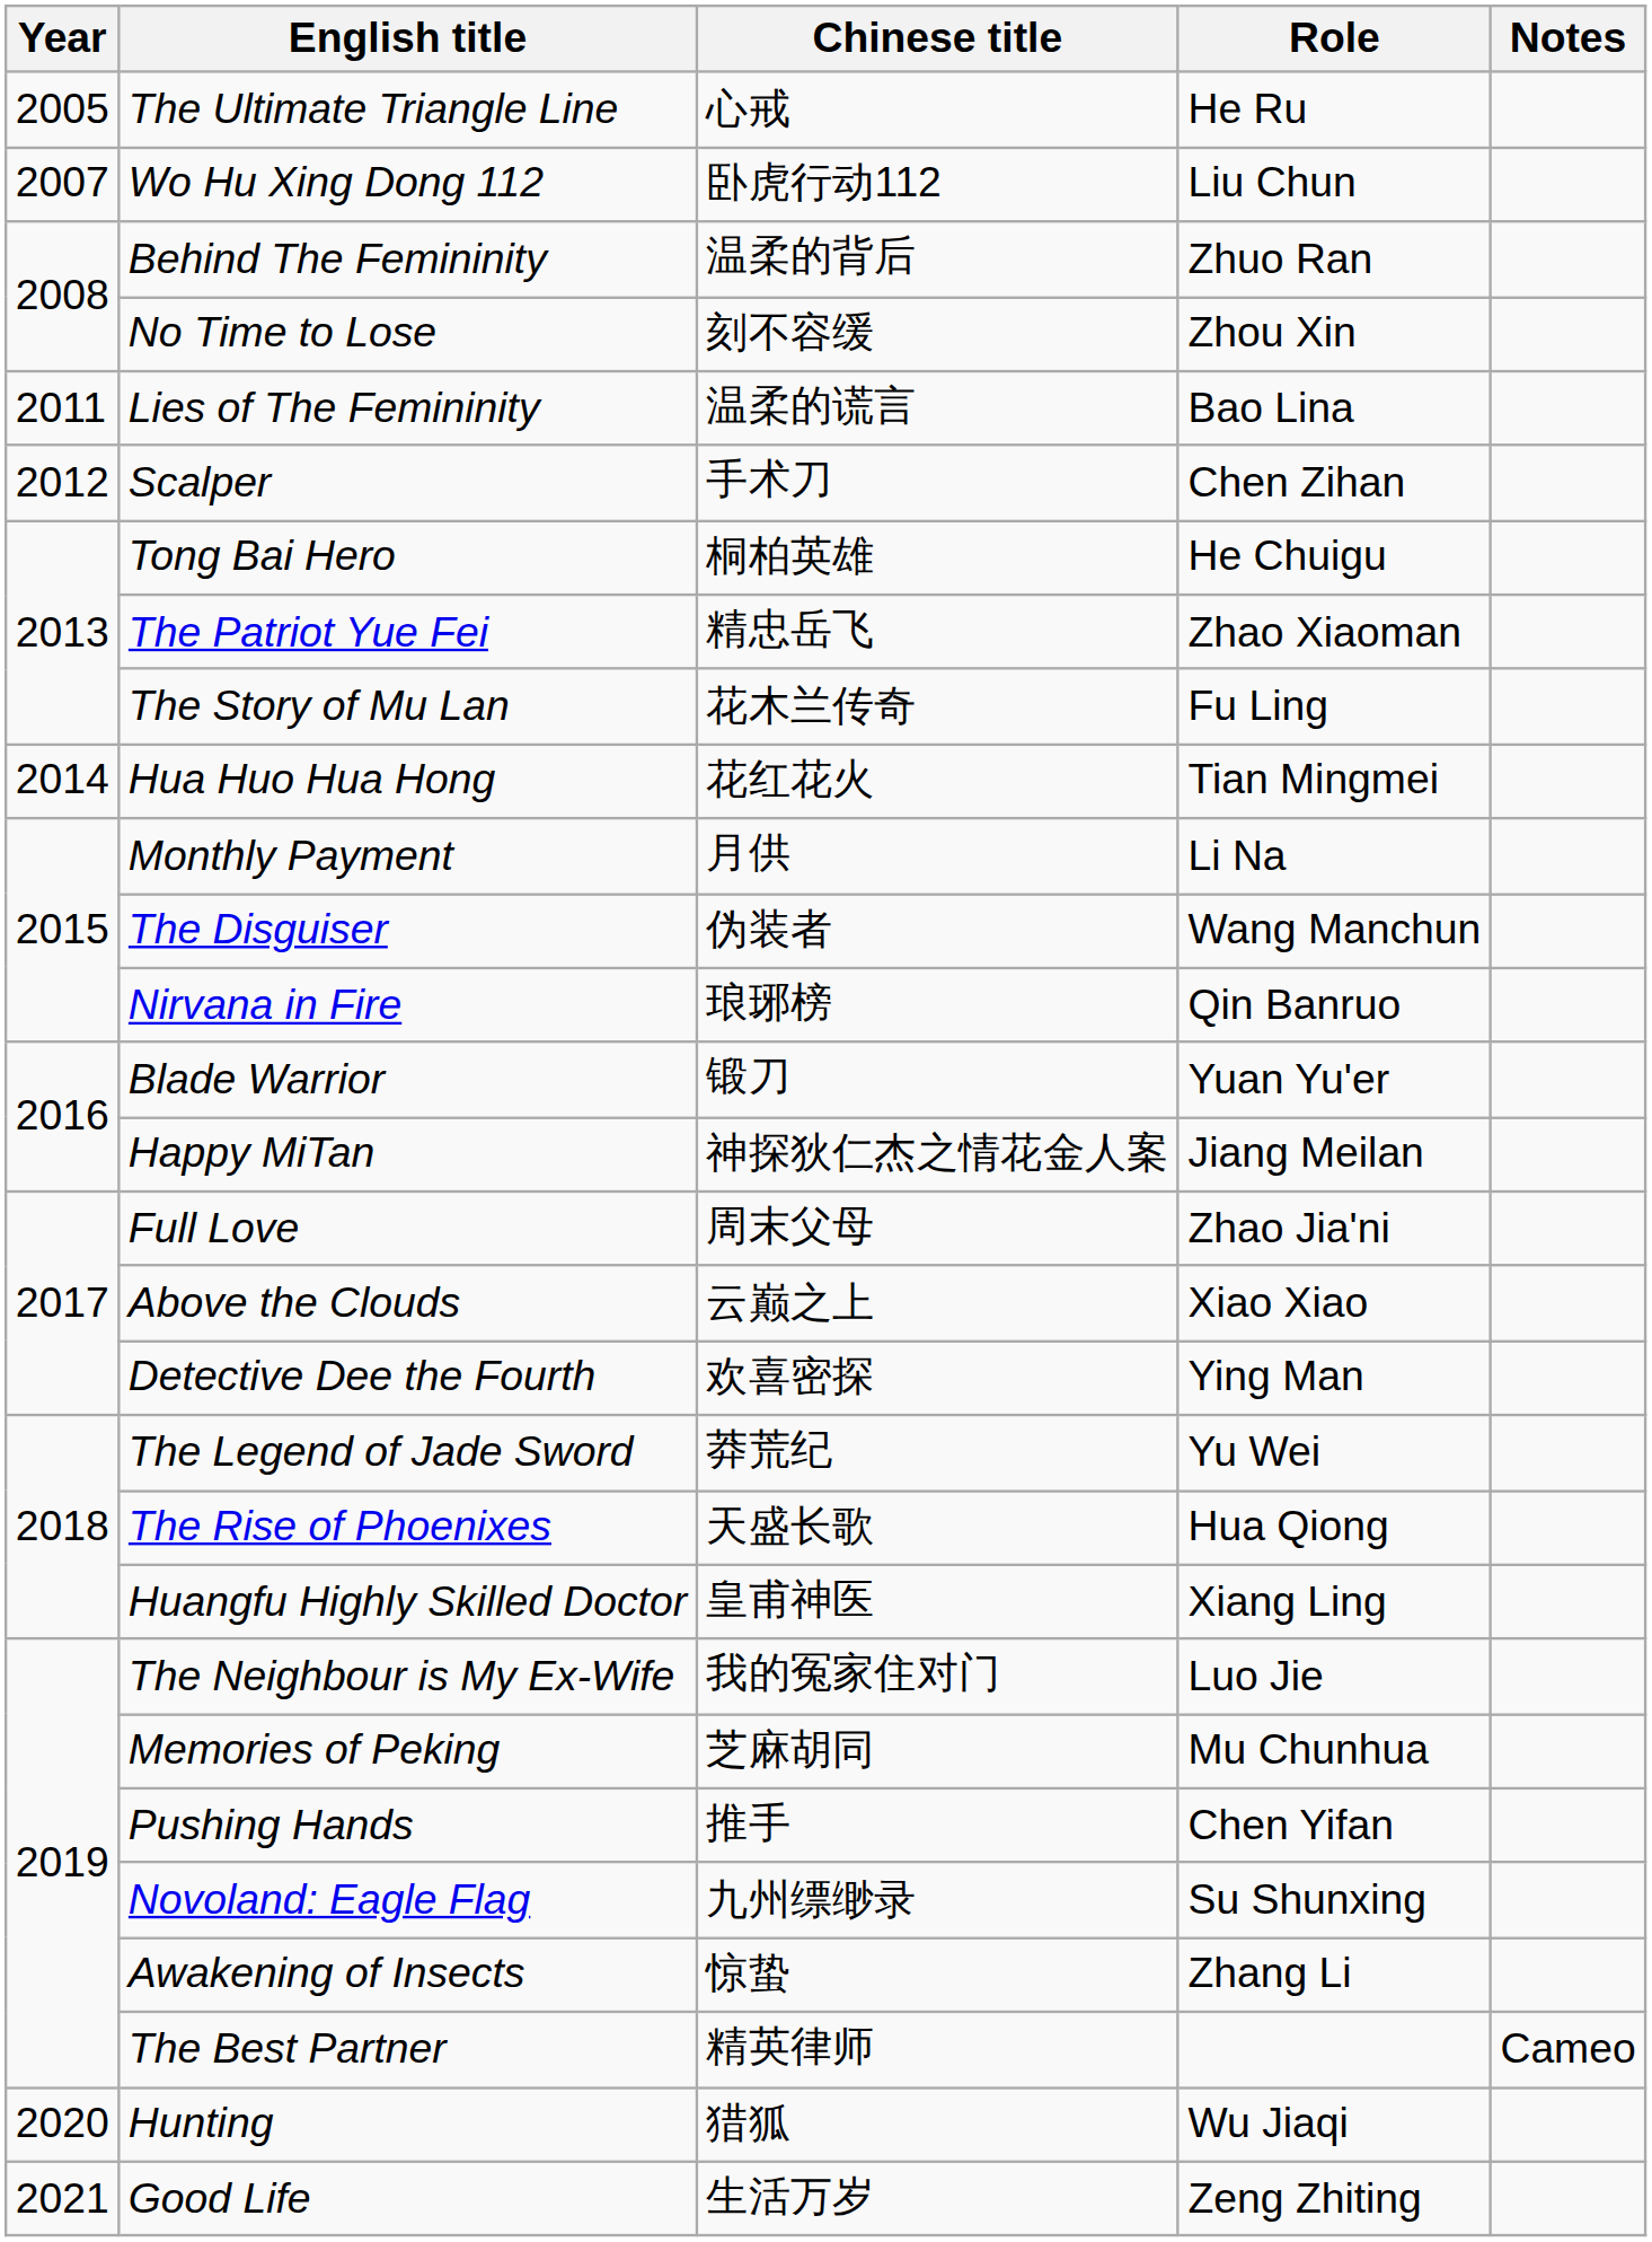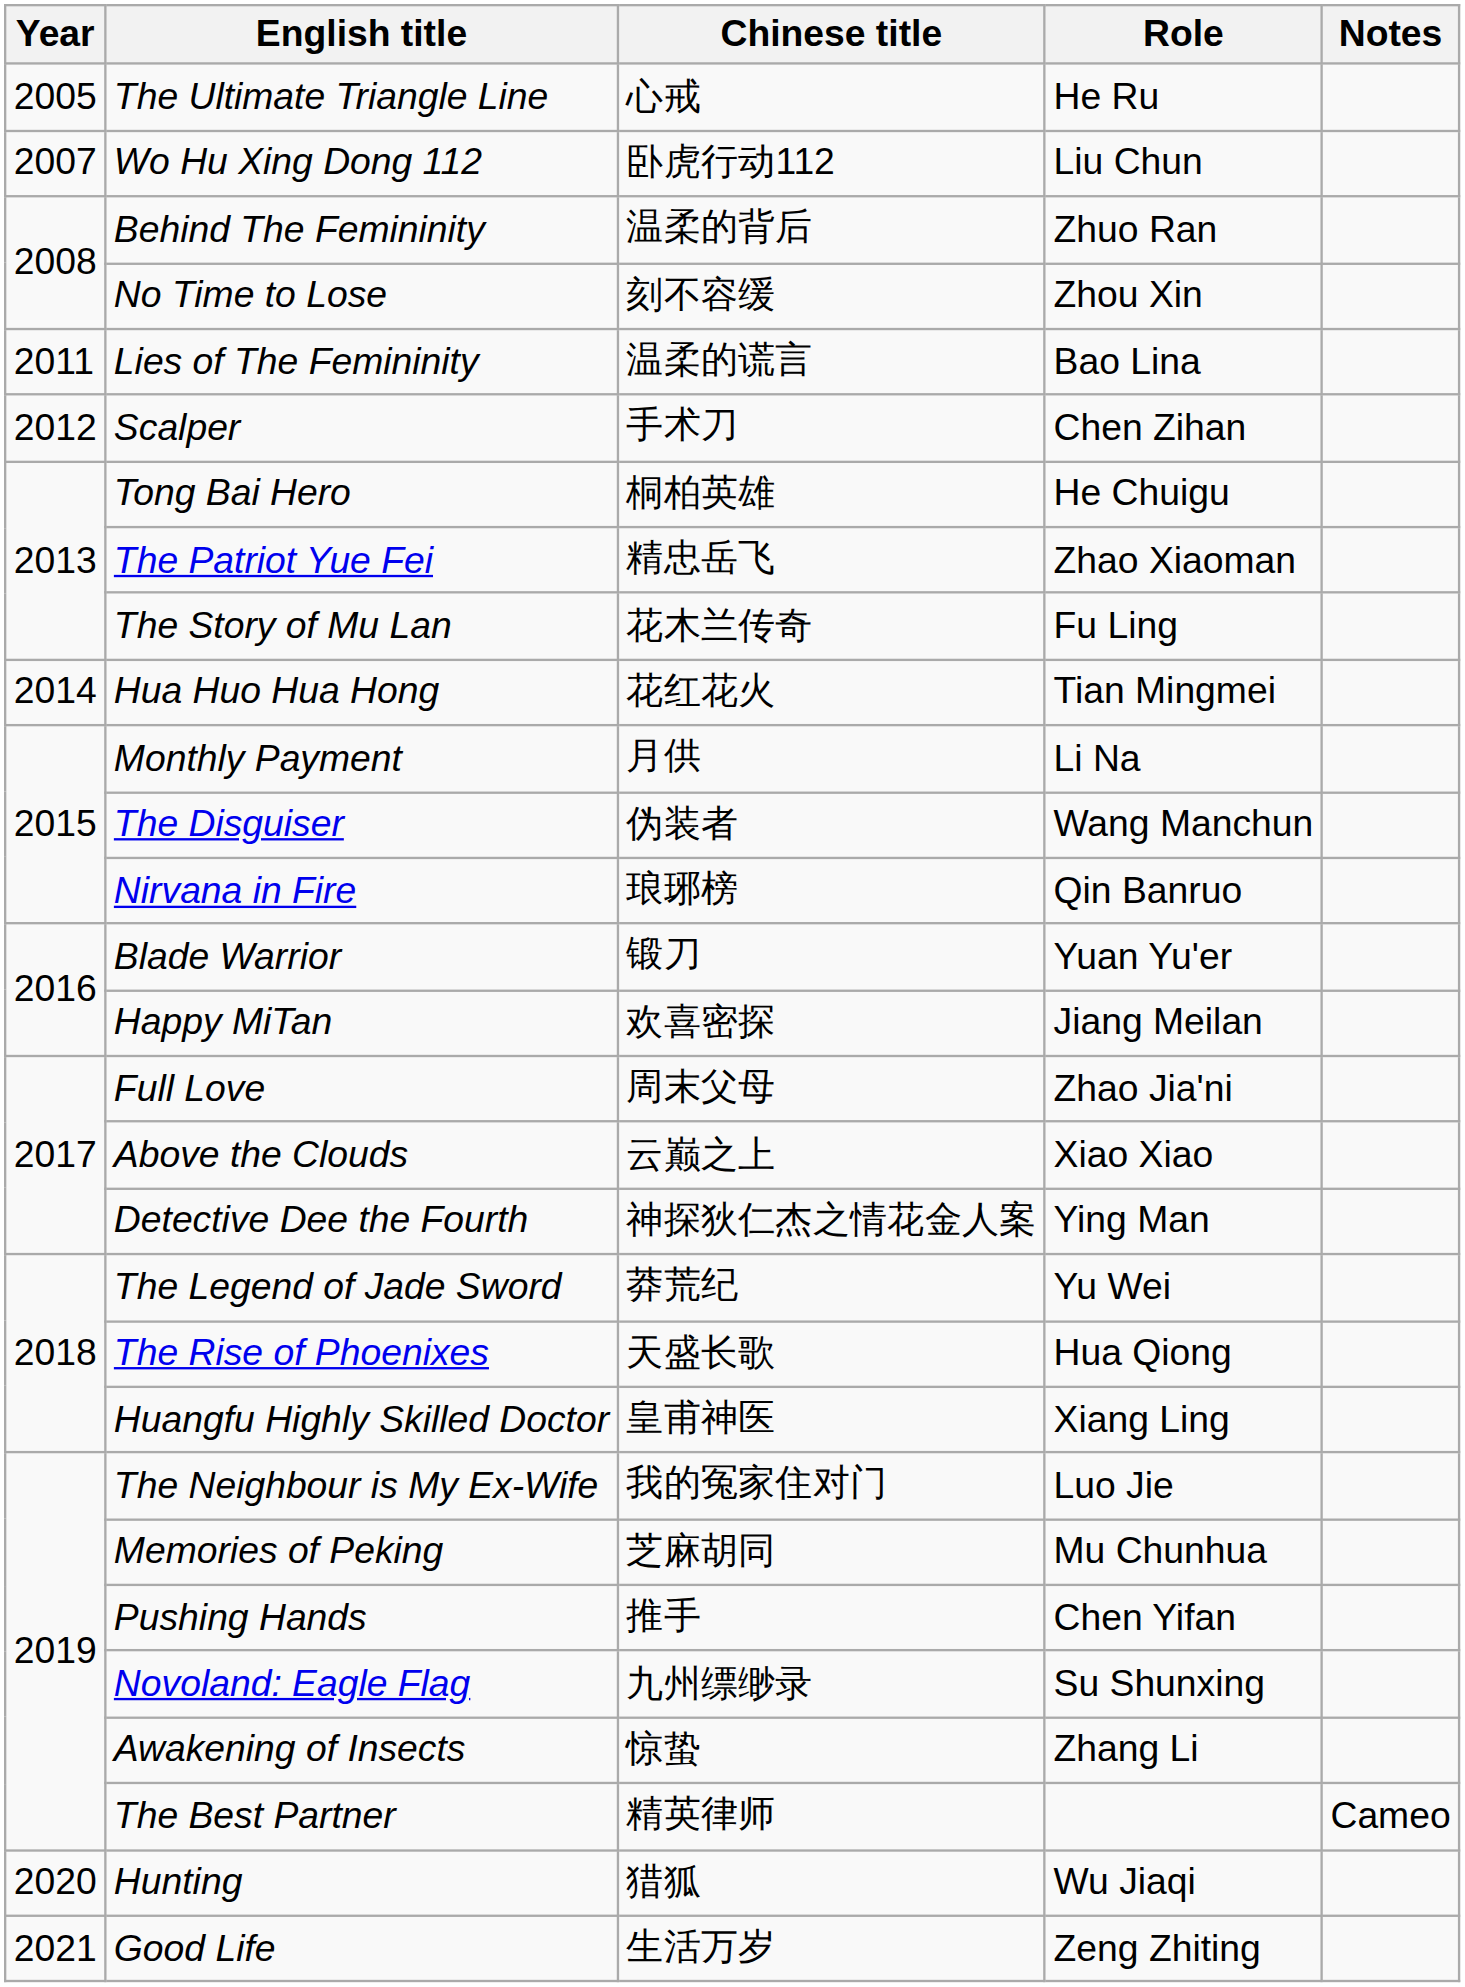Happy MiTan | Chinese title: 神探狄仁杰之情花金人案 -> 欢喜密探
Detective Dee the Fourth | Chinese title: 欢喜密探 -> 神探狄仁杰之情花金人案
